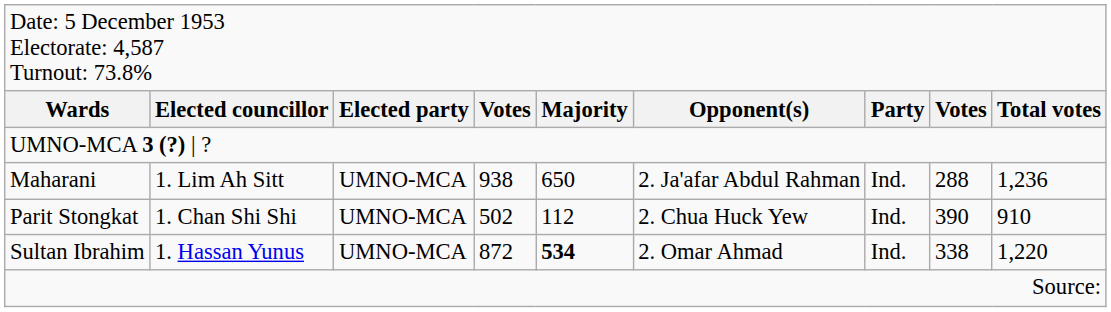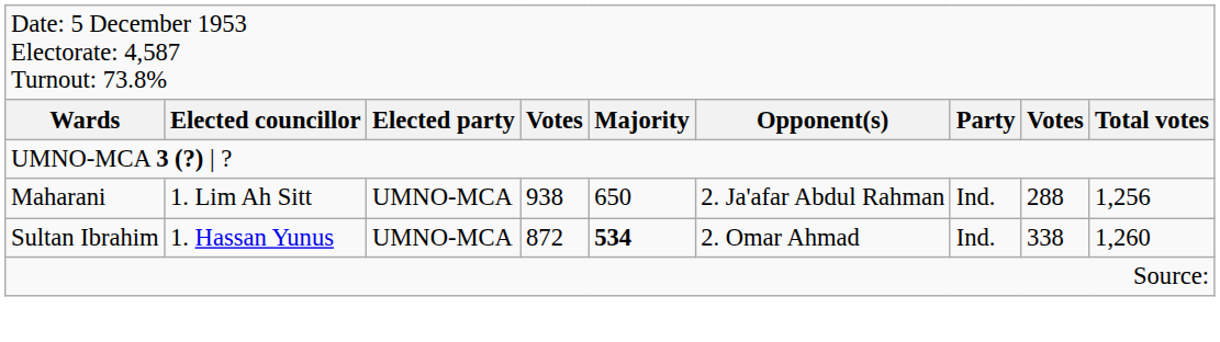Maharani | column 9: 1,236 -> 1,256
- row: Parit Stongkat | 1. Chan Shi Shi | UMNO-MCA | 502 | 112 | 2. Chua Huck Yew | Ind. | 390 | 910
Sultan Ibrahim | column 9: 1,220 -> 1,260
